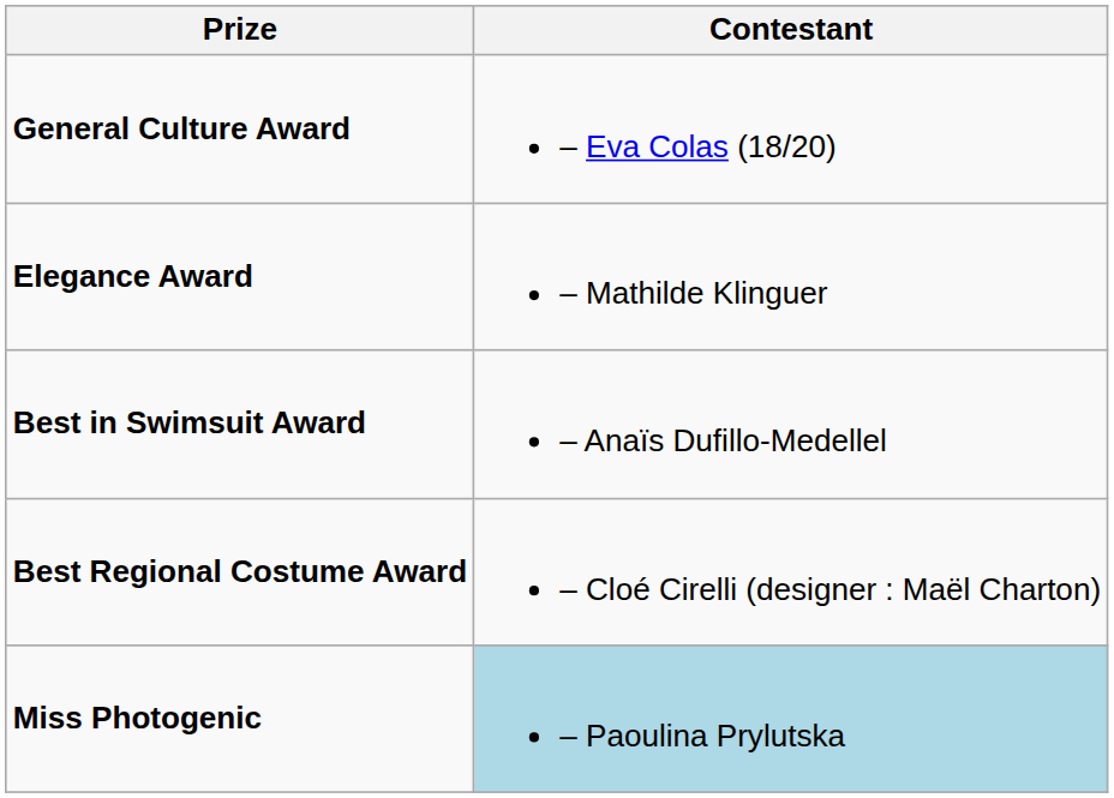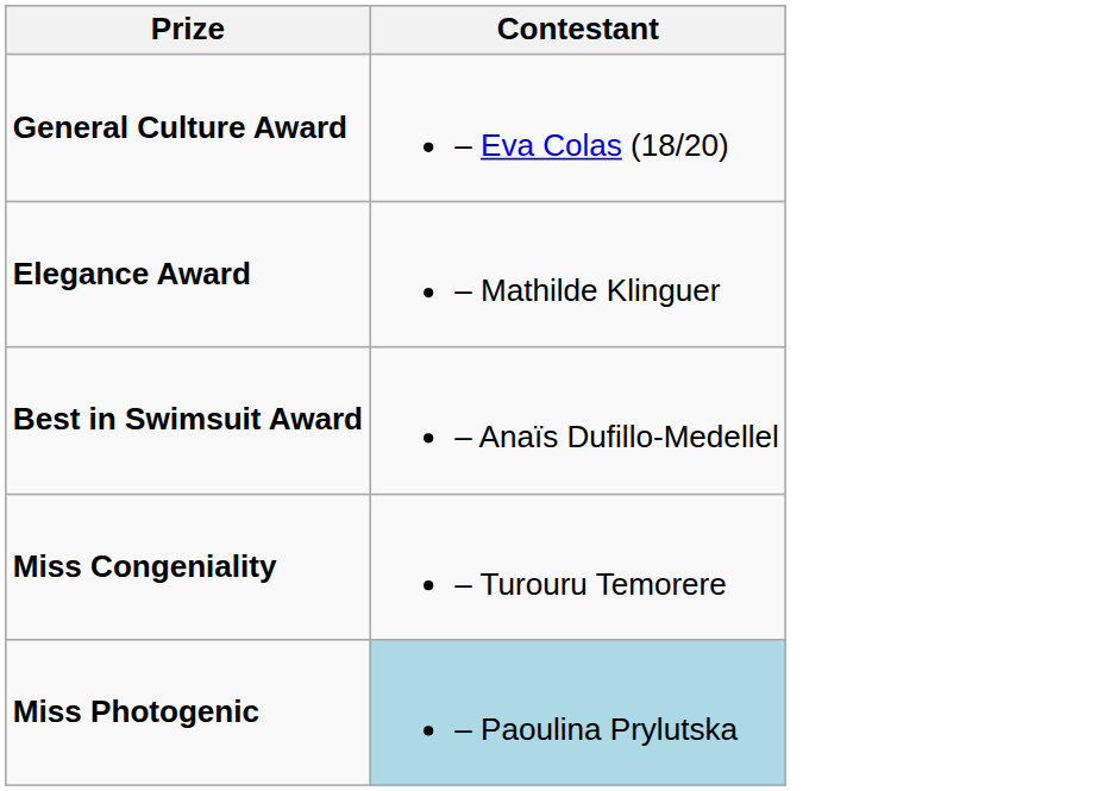- row: Best Regional Costume Award | – Cloé Cirelli (designer : Maël Charton)
+ row: Miss Congeniality | – Turouru Temorere
